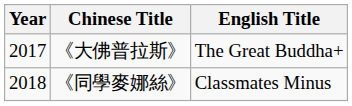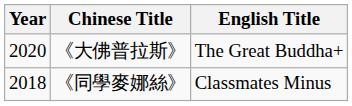《大佛普拉斯》 | Year: 2017 -> 2020
